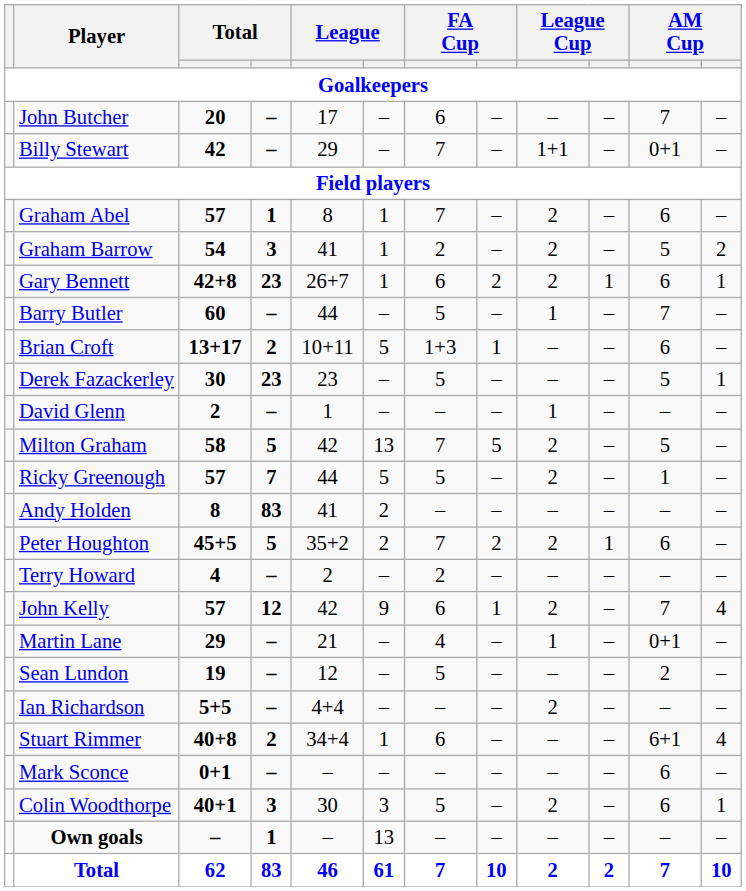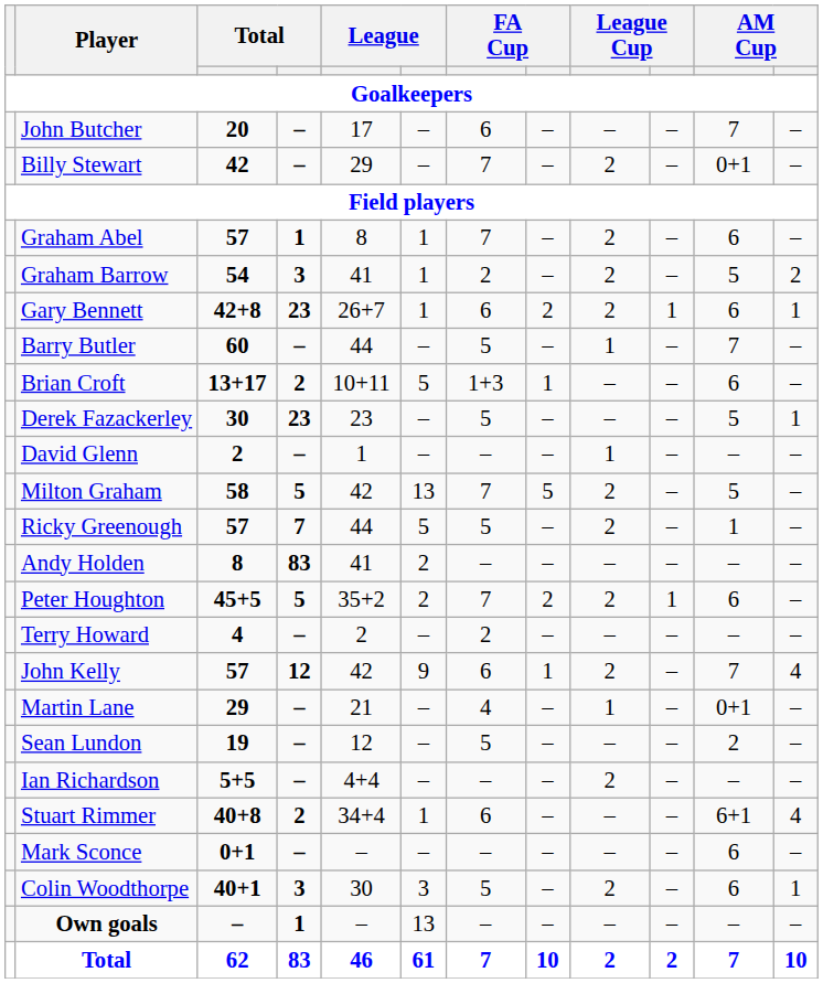Billy Stewart | column 9: 1+1 -> 2
